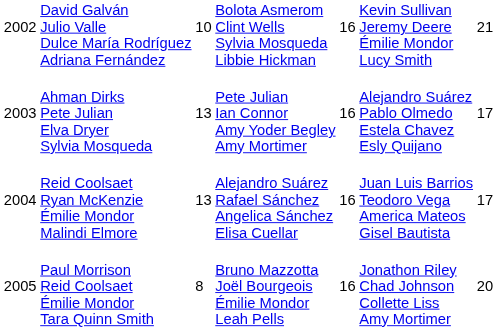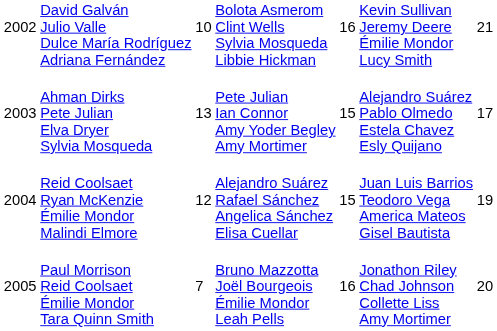Ahman Dirks Pete Julian Elva Dryer Sylvia Mosqueda | column 5: 16 -> 15
Reid Coolsaet Ryan McKenzie Émilie Mondor Malindi Elmore | column 3: 13 -> 12
Reid Coolsaet Ryan McKenzie Émilie Mondor Malindi Elmore | column 5: 16 -> 15
Reid Coolsaet Ryan McKenzie Émilie Mondor Malindi Elmore | column 7: 17 -> 19
Paul Morrison Reid Coolsaet Émilie Mondor Tara Quinn Smith | column 3: 8 -> 7
